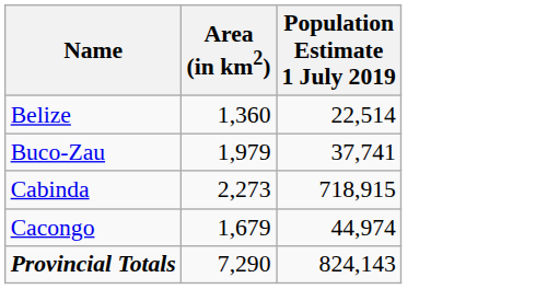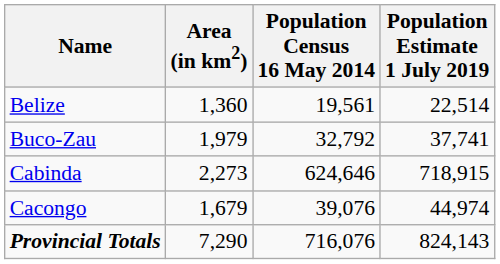+ column: Population Census 16 May 2014 | 19,561 | 32,792 | 624,646 | 39,076 | 716,076
